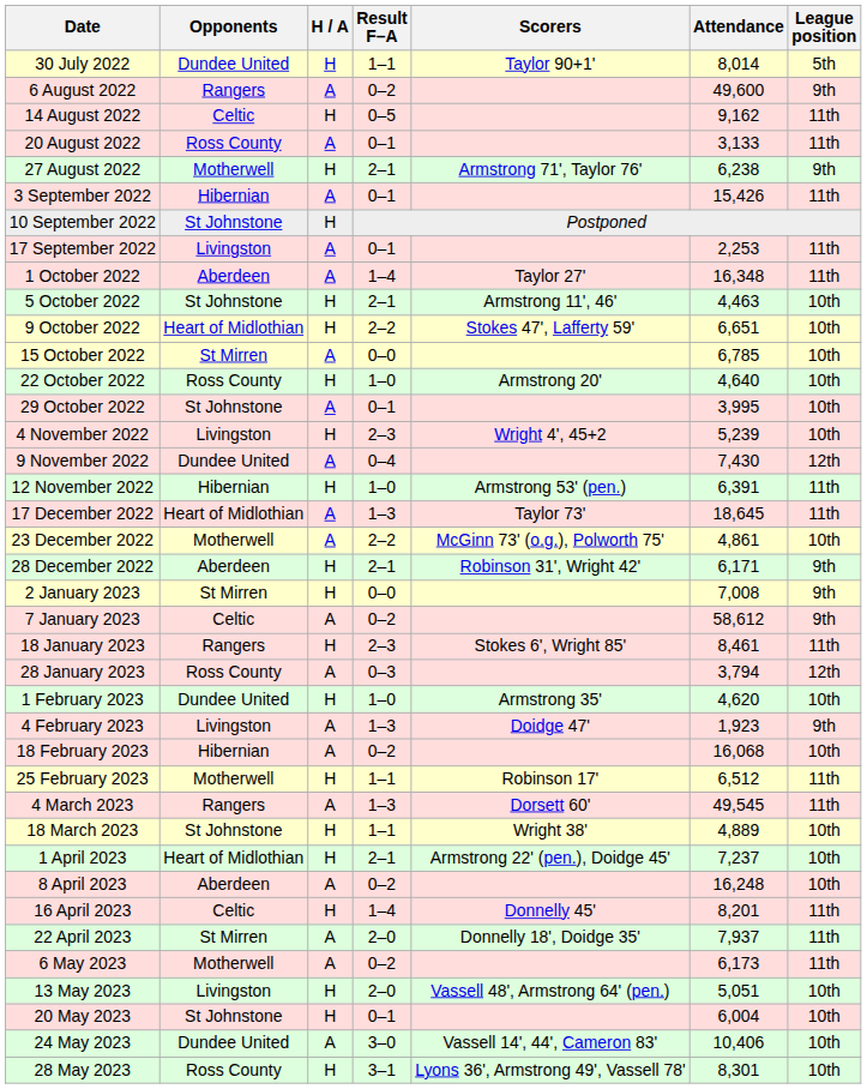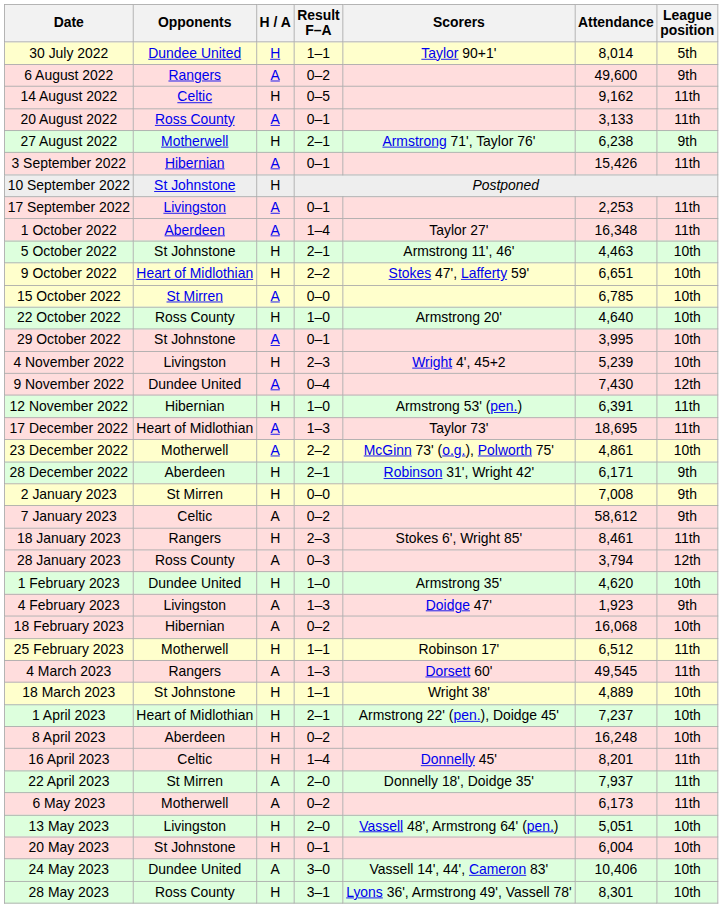17 December 2022 | Attendance: 18,645 -> 18,695
8 April 2023 | H / A: A -> H
